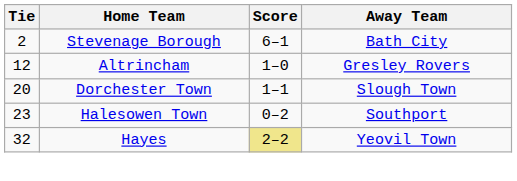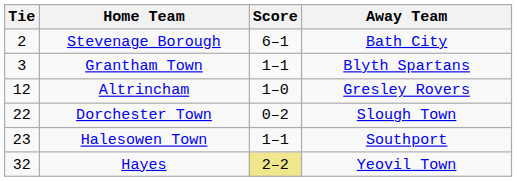+ row: 3 | Grantham Town | 1–1 | Blyth Spartans
Dorchester Town | Tie: 20 -> 22
Dorchester Town | Score: 1–1 -> 0–2
Halesowen Town | Score: 0–2 -> 1–1
